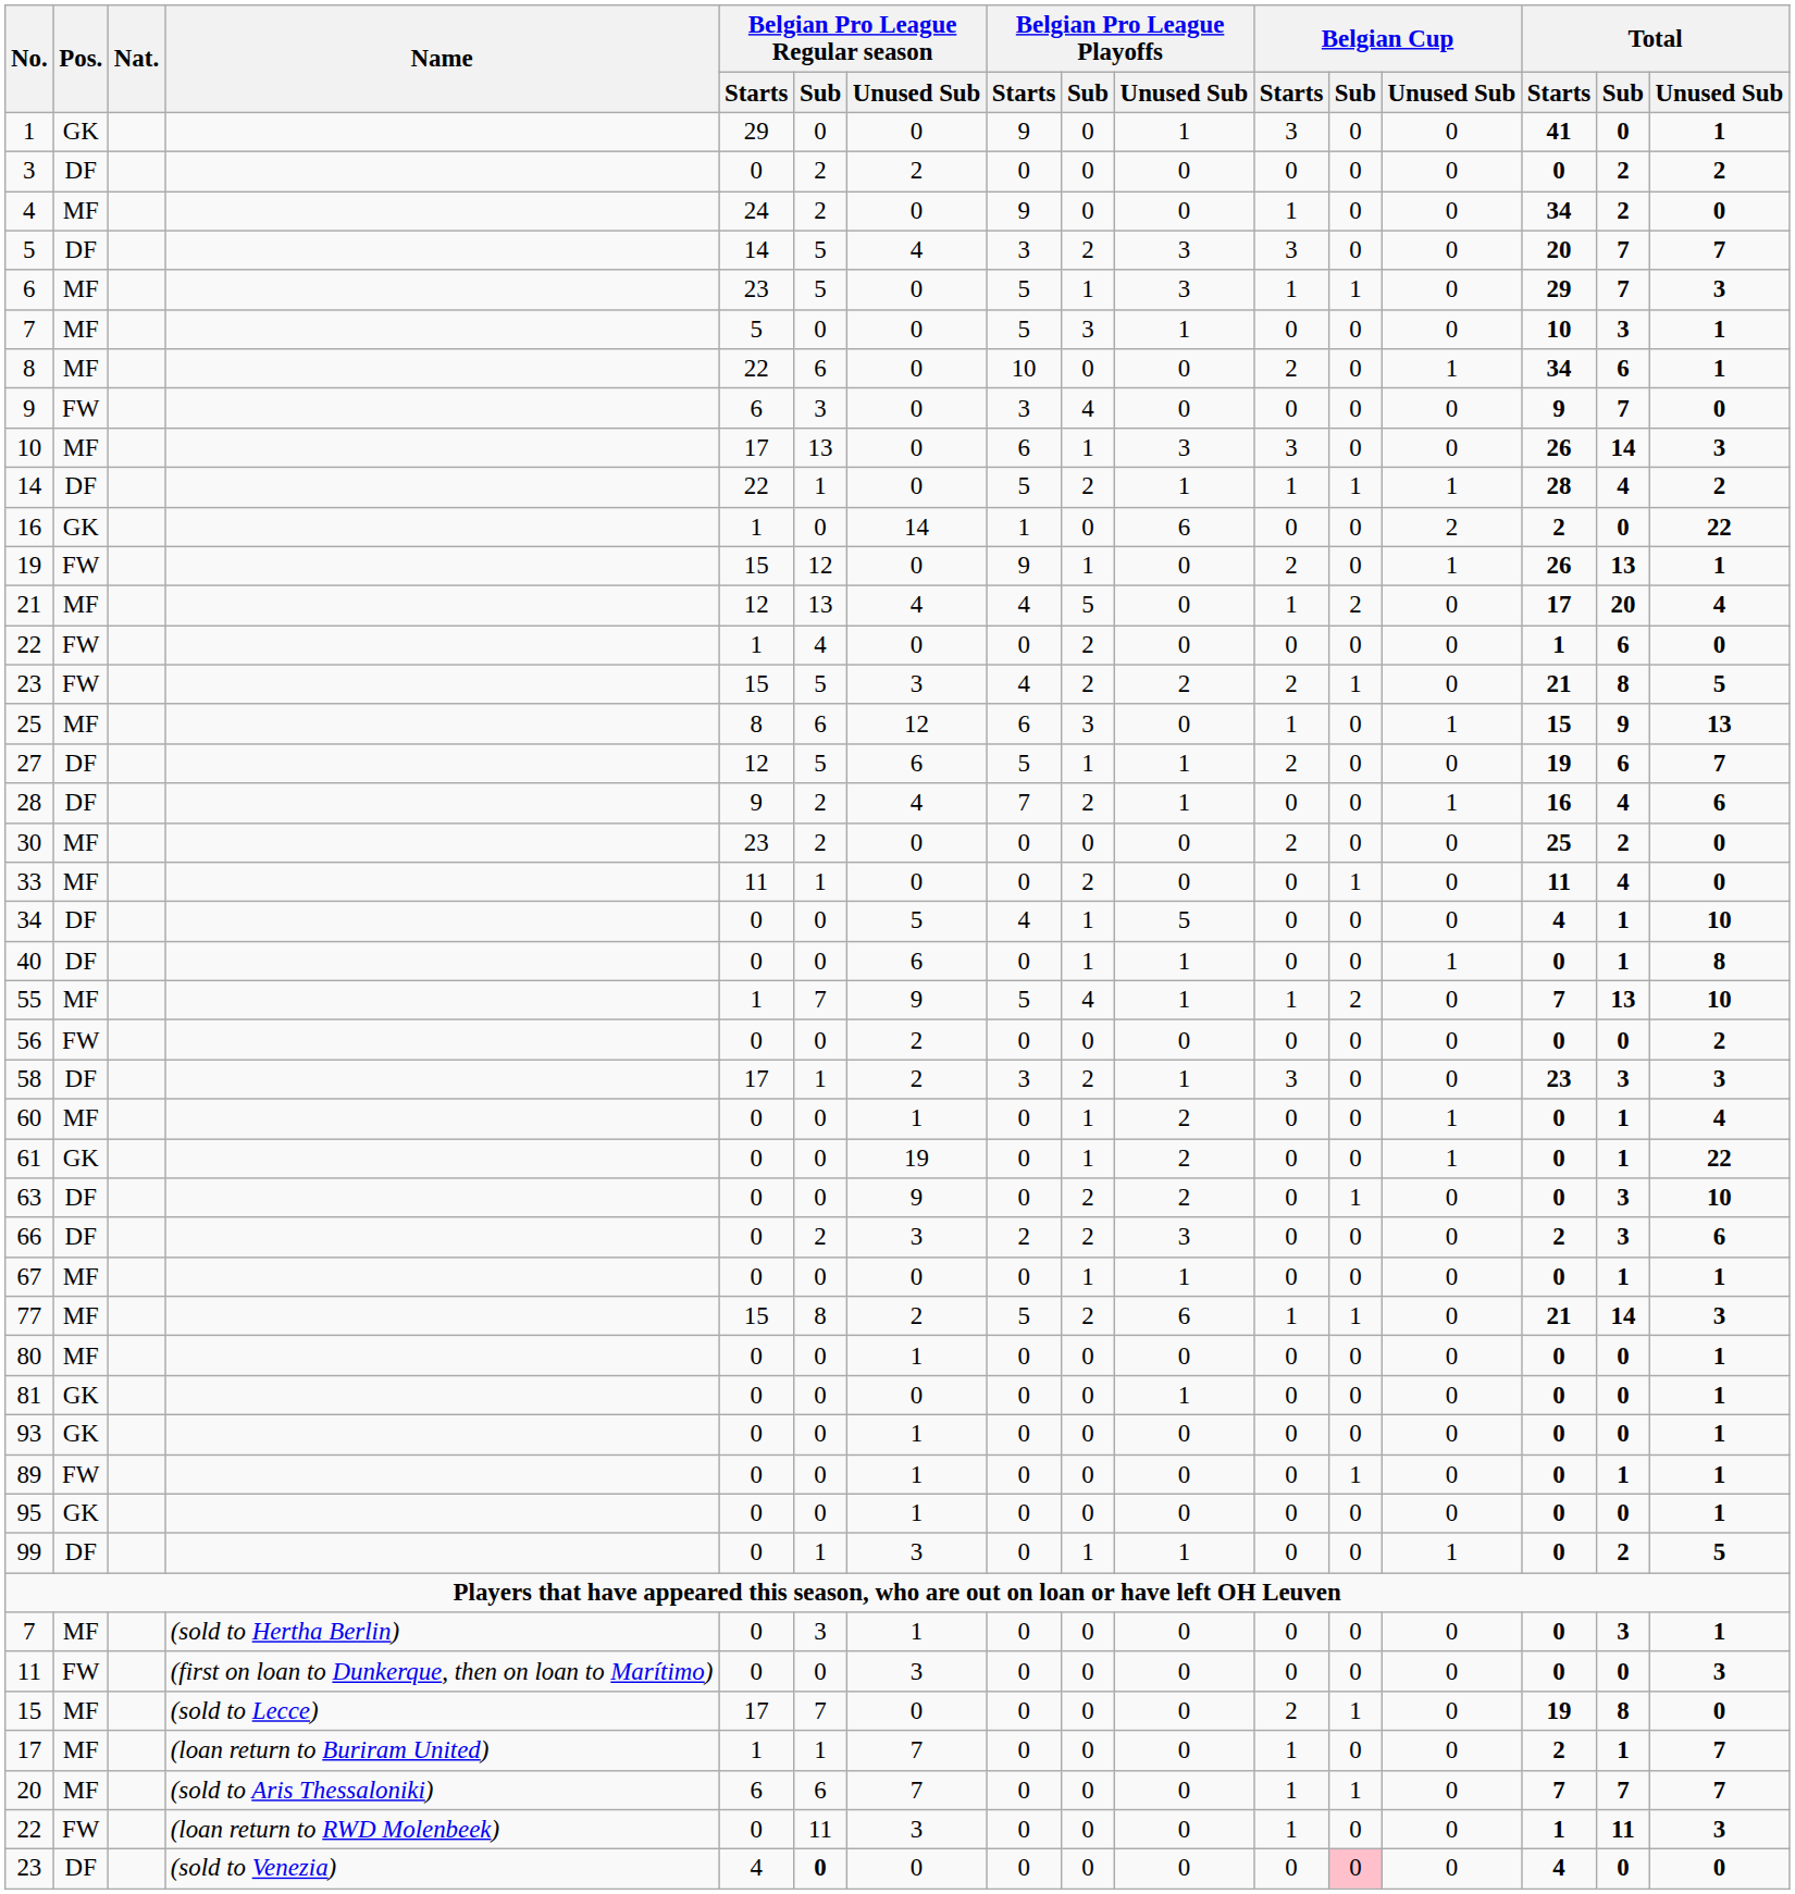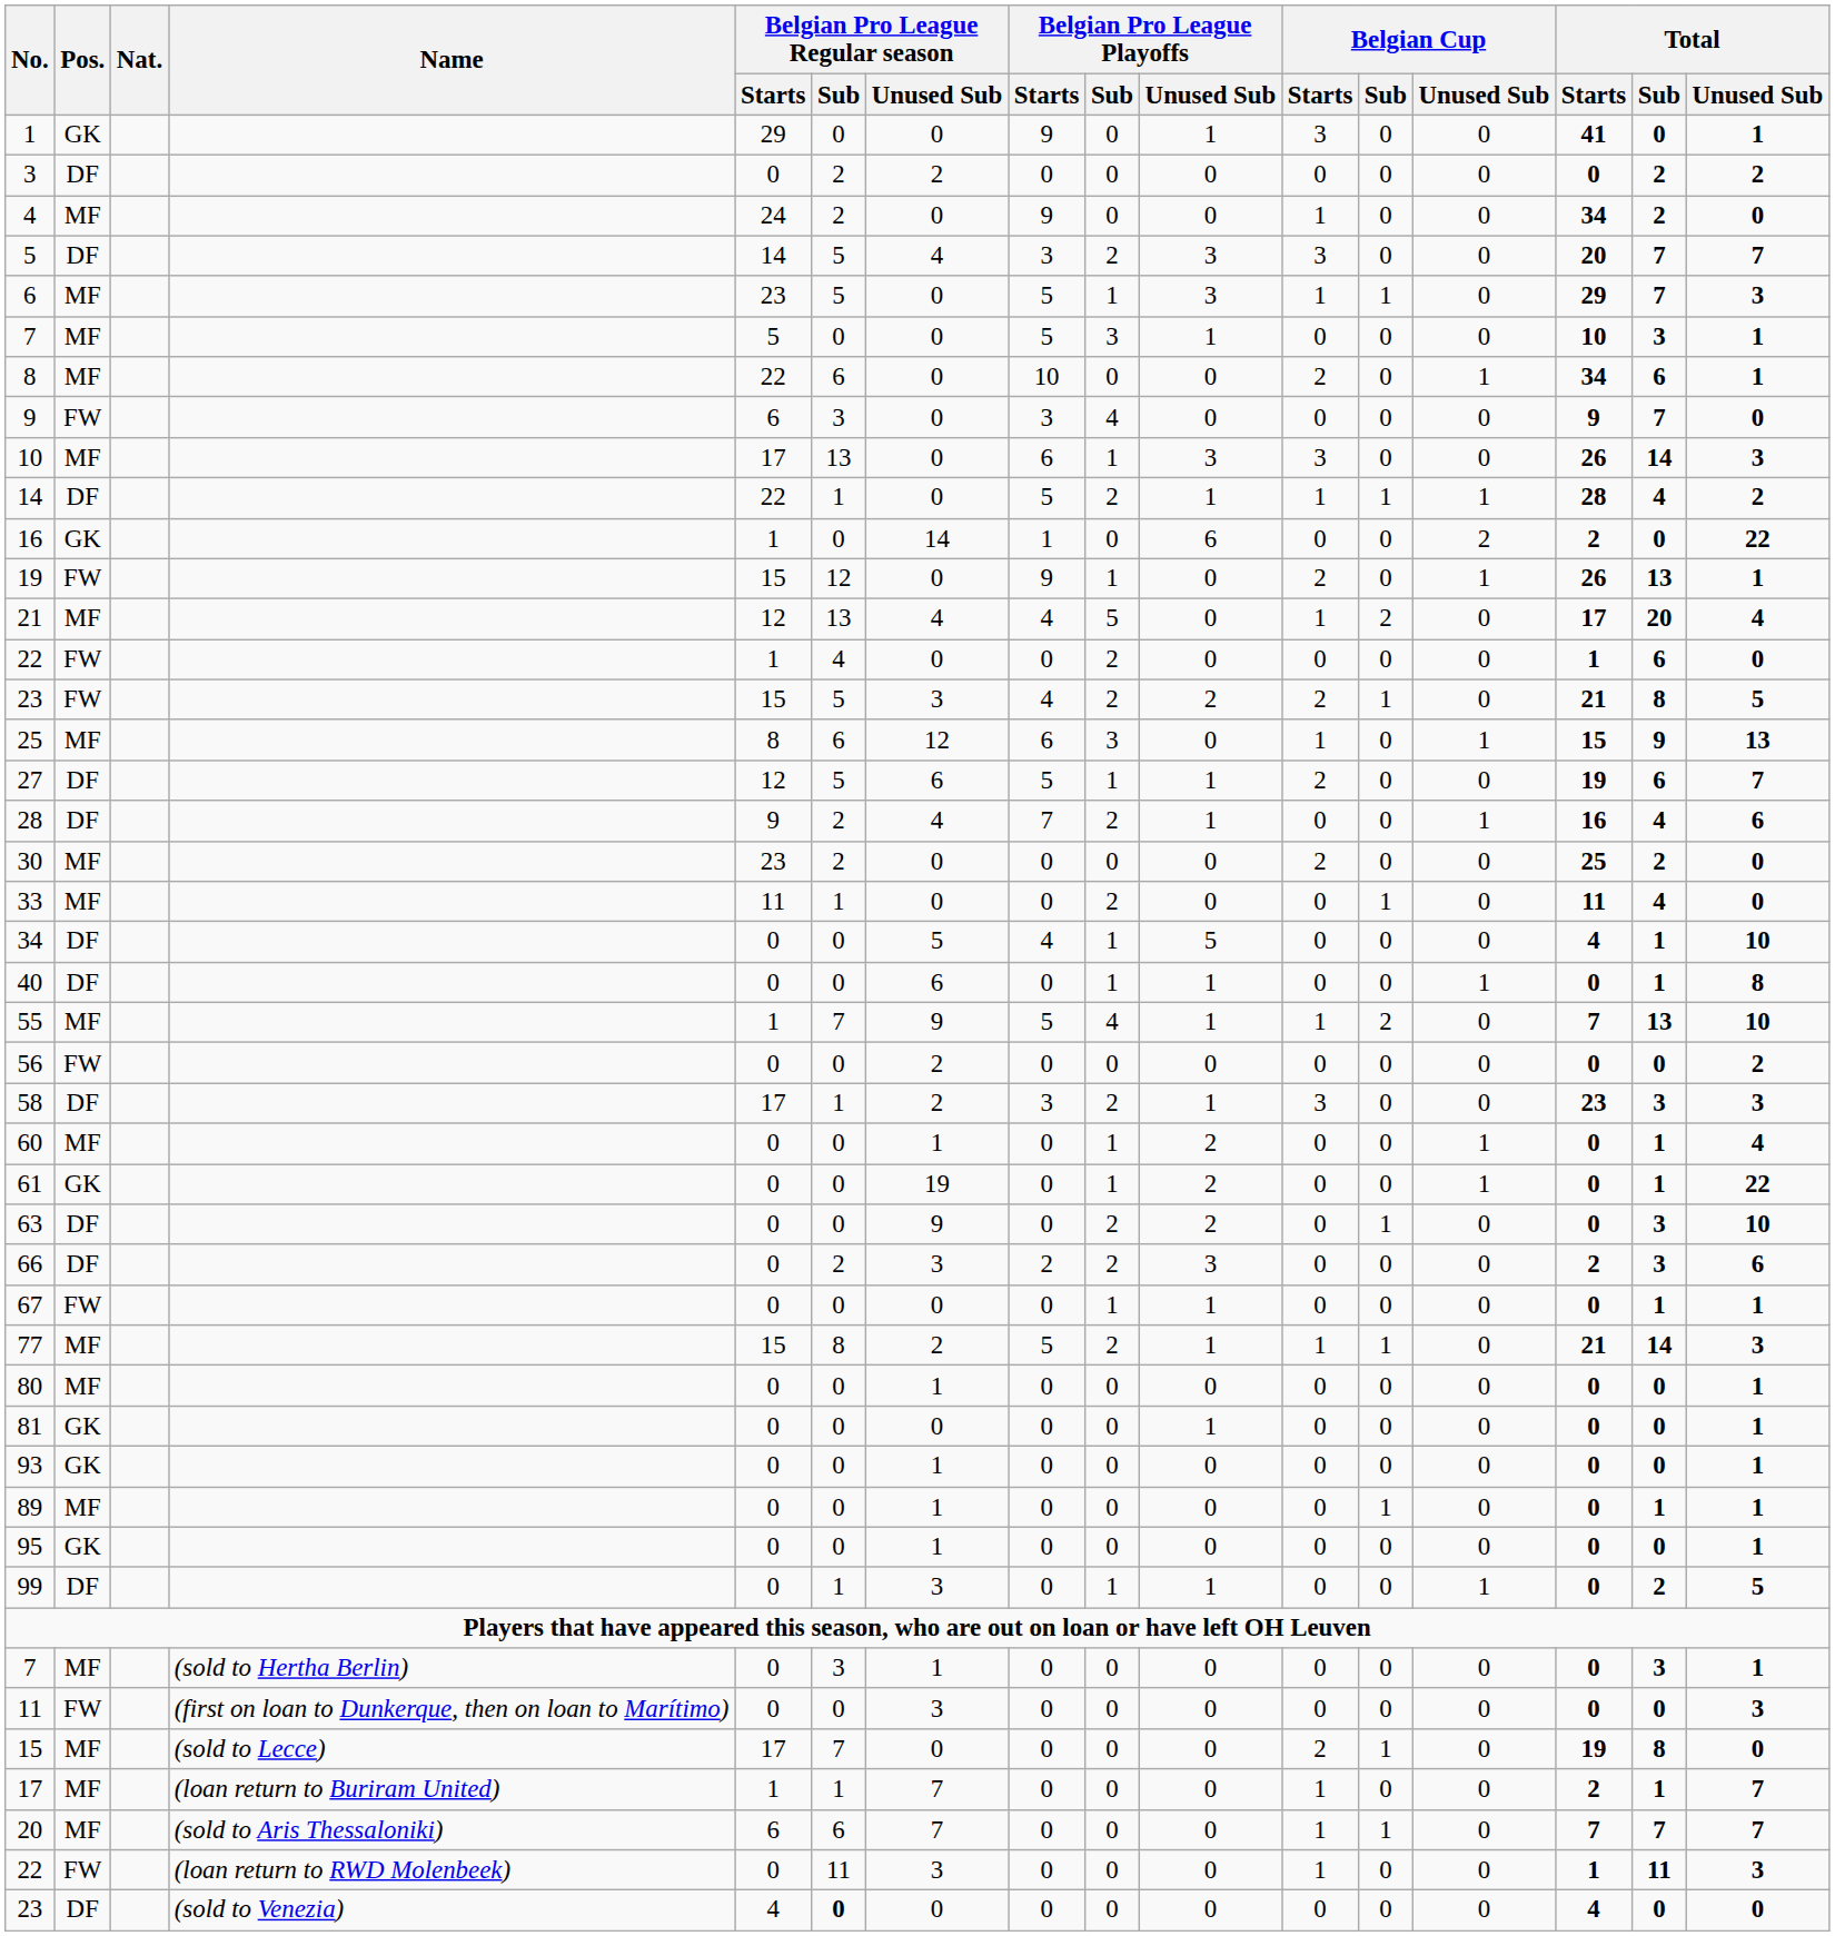67 | Pos.: MF -> FW
77 | Belgian Pro League Playoffs / Unused Sub: 6 -> 1
89 | Pos.: FW -> MF
23 / (sold to Venezia) | Belgian Cup / Sub: pink background -> no background
